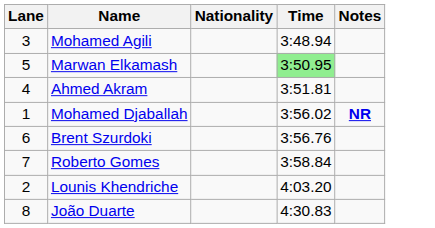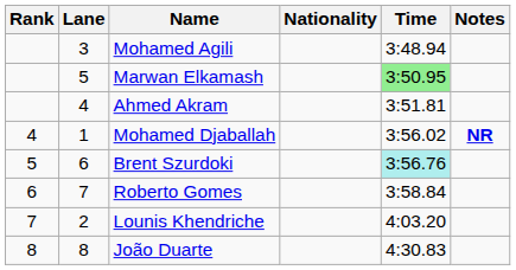+ column: Rank | 4 | 5 | 6 | 7 | 8
Brent Szurdoki | Time: no background -> paleturquoise background
